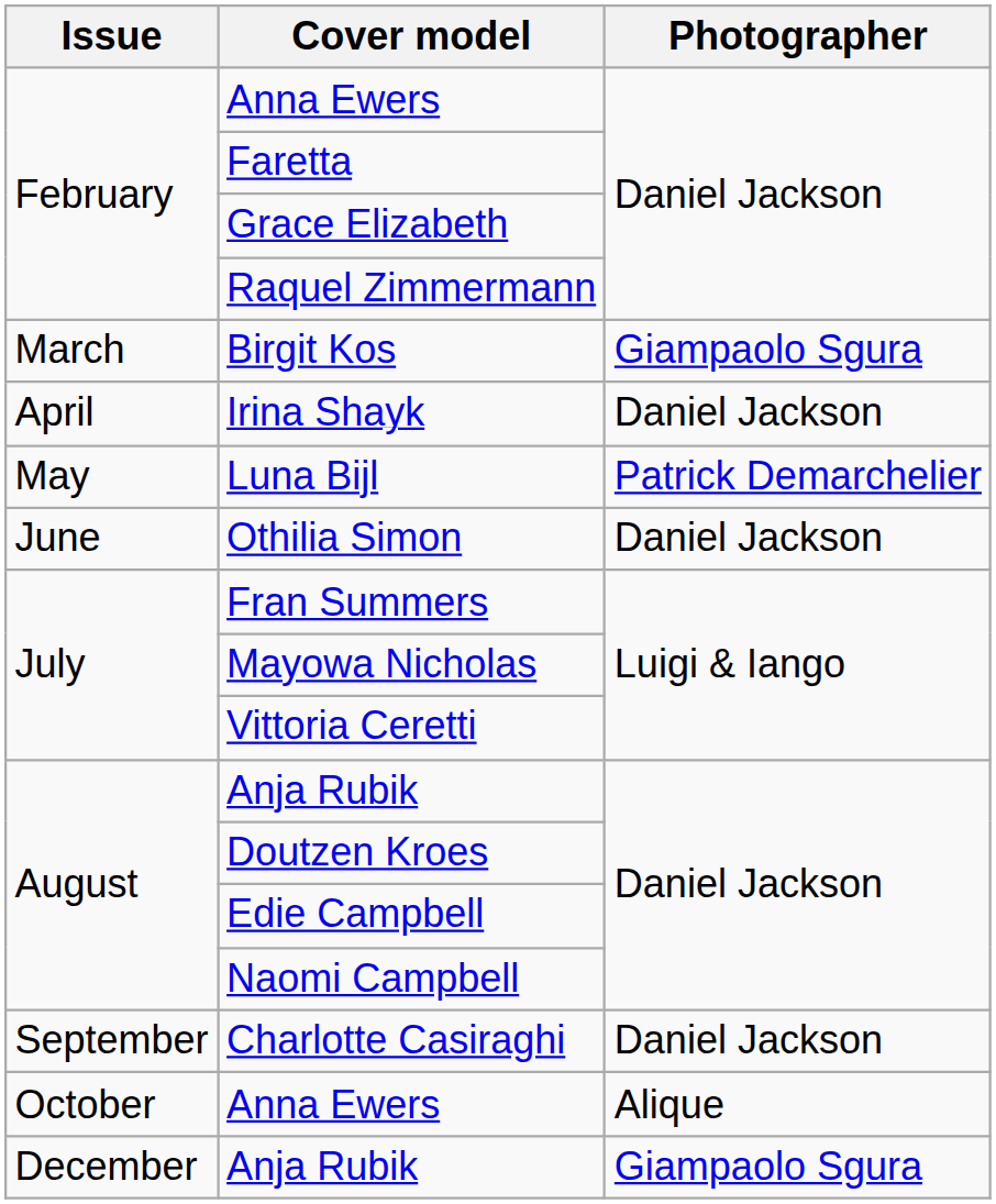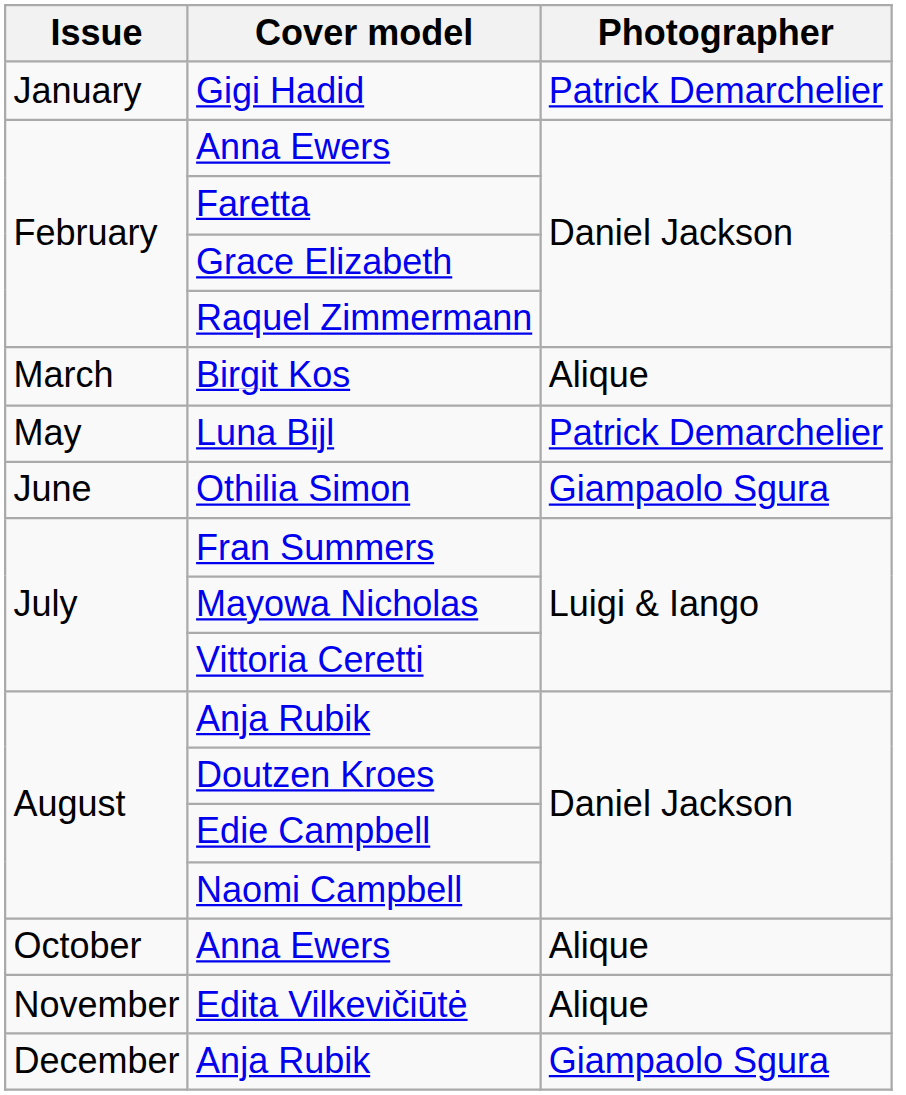+ row: January | Gigi Hadid | Patrick Demarchelier
Birgit Kos | Photographer: Giampaolo Sgura -> Alique
- row: April | Irina Shayk | Daniel Jackson
Othilia Simon | Photographer: Daniel Jackson -> Giampaolo Sgura
- row: September | Charlotte Casiraghi | Daniel Jackson
+ row: November | Edita Vilkevičiūtė | Alique
